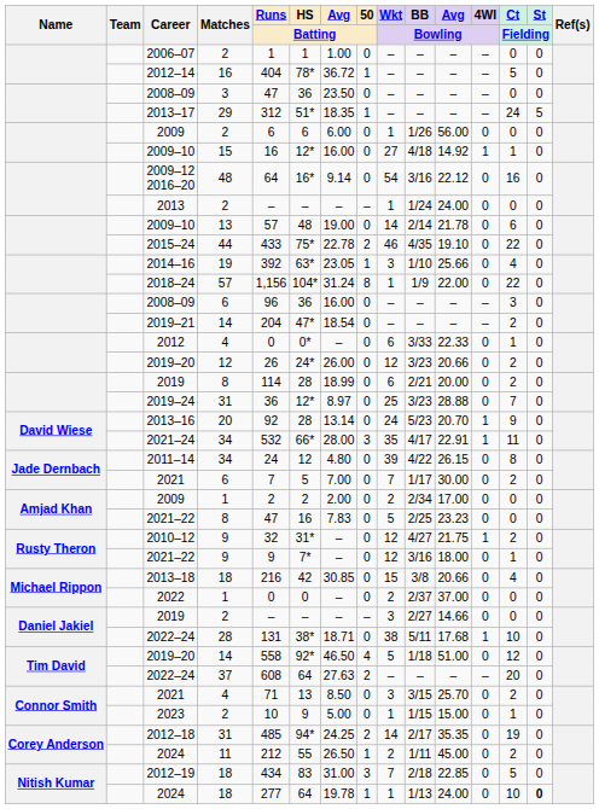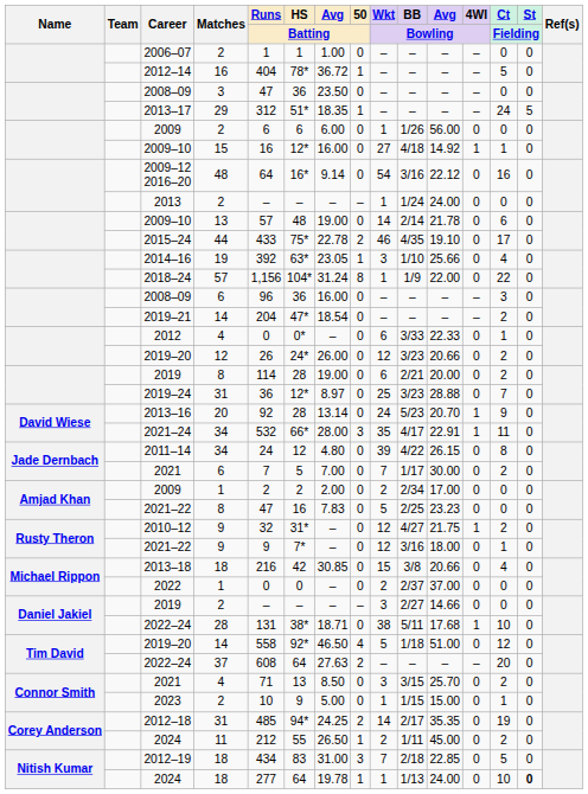2015–24 | Ct / Fielding: 22 -> 17
2019 / 8 | Avg / Batting: 18.99 -> 19.00
